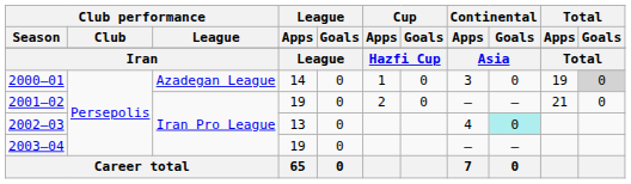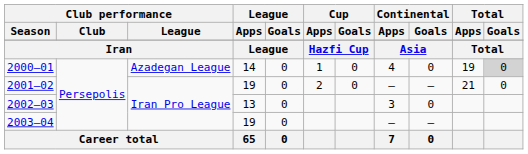2000–01 | Continental / Apps: 3 -> 4
2002–03 | Continental / Apps: 4 -> 3
2002–03 | Continental / Goals: paleturquoise background -> no background
